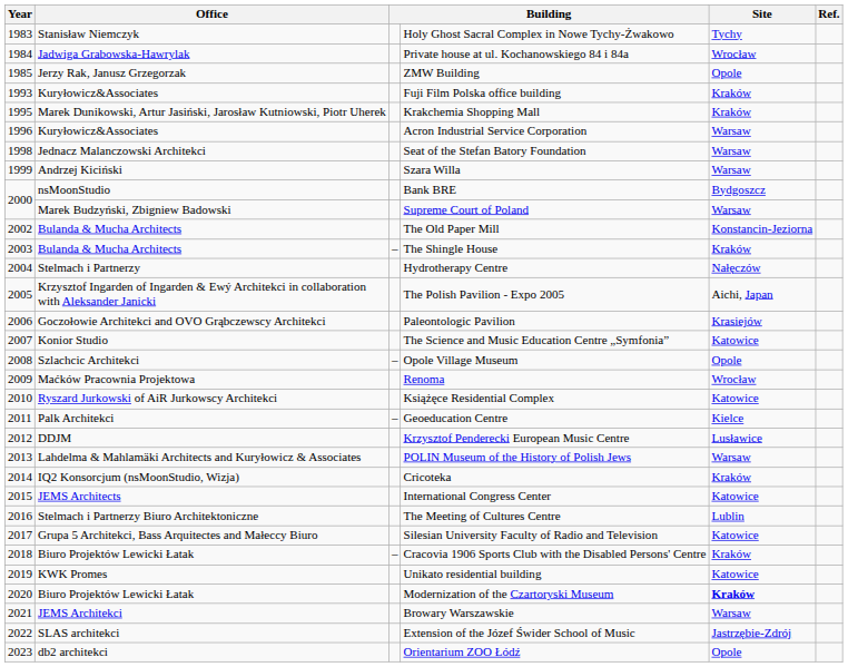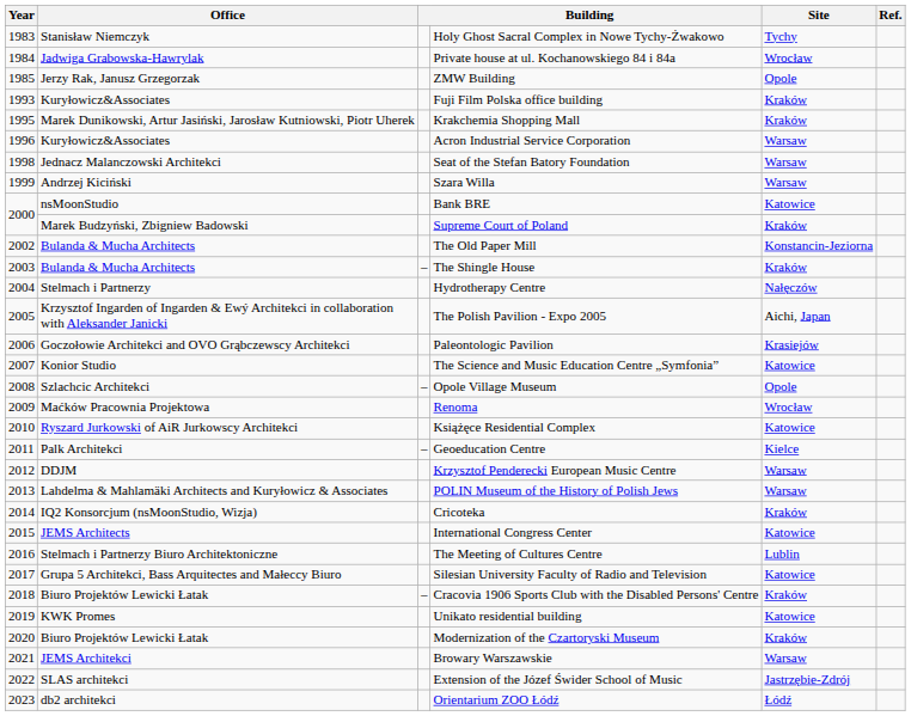Bank BRE | Site: Bydgoszcz -> Katowice
Supreme Court of Poland | Site: Warsaw -> Kraków
Krzysztof Penderecki European Music Centre | Site: Lusławice -> Warsaw
Modernization of the Czartoryski Museum | Site: bold -> normal
Orientarium ZOO Łódź | Site: Opole -> Łódź
